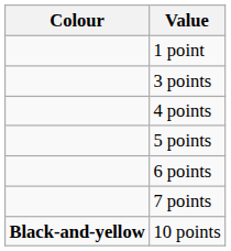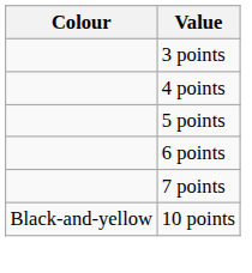- row: 1 point
10 points | Colour: bold -> normal
